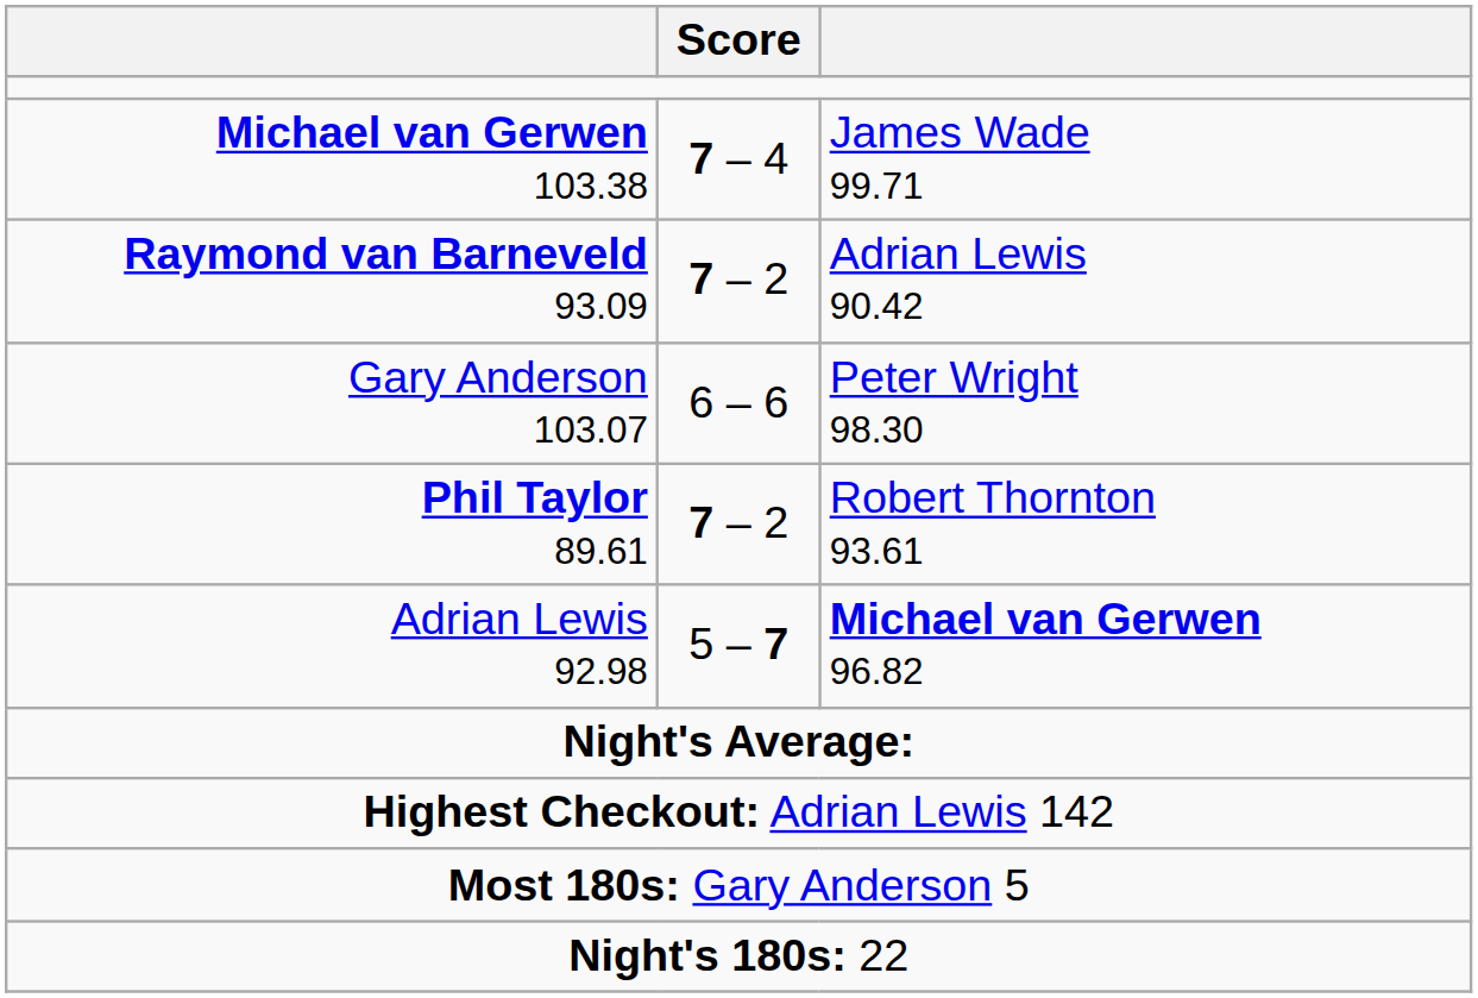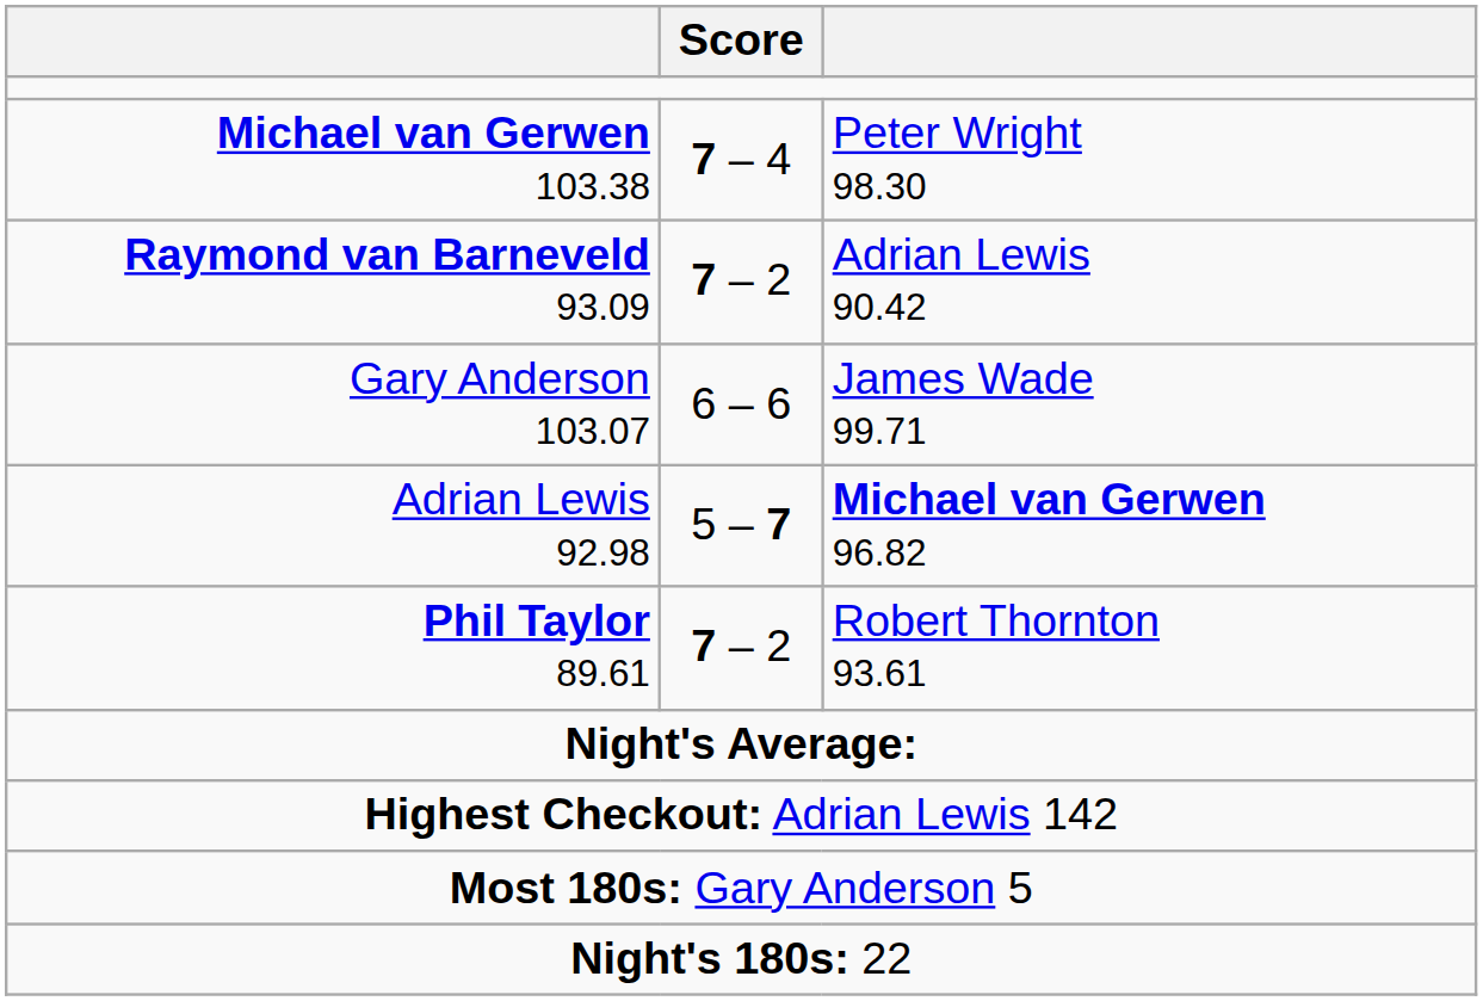Michael van Gerwen 103.38 | column 3: James Wade 99.71 -> Peter Wright 98.30
Gary Anderson 103.07 | column 3: Peter Wright 98.30 -> James Wade 99.71
rows swapped: Phil Taylor 89.61 <-> Adrian Lewis 92.98
